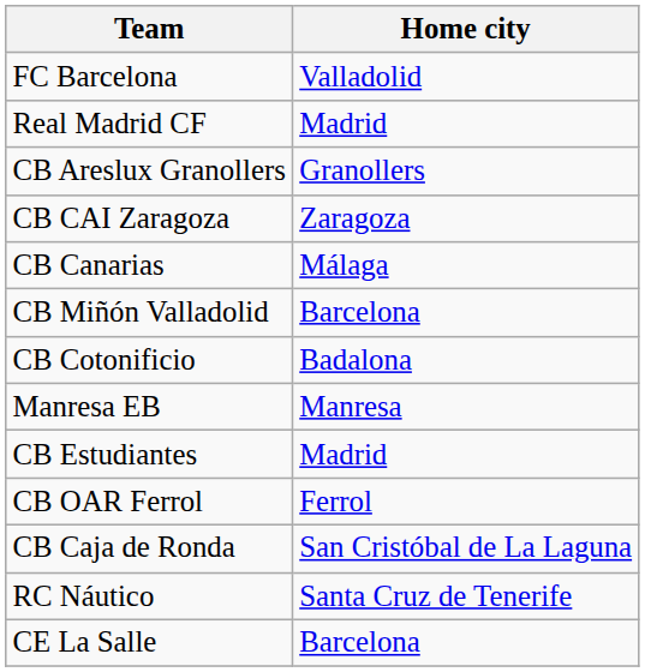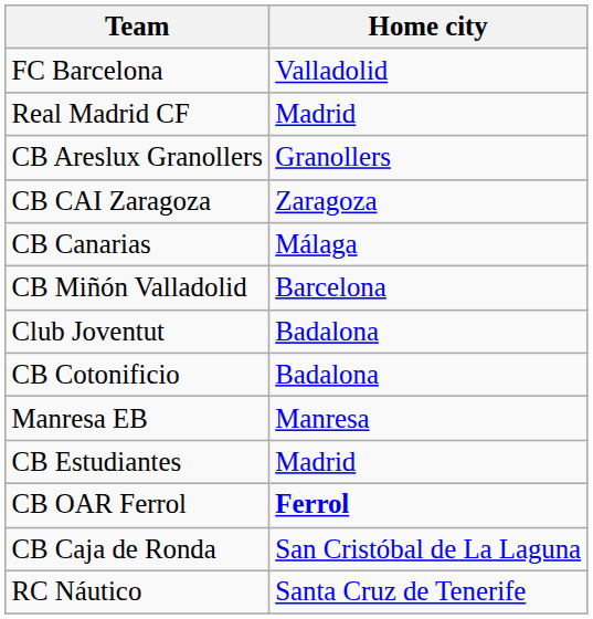+ row: Club Joventut | Badalona
CB OAR Ferrol | Home city: normal -> bold
- row: CE La Salle | Barcelona
